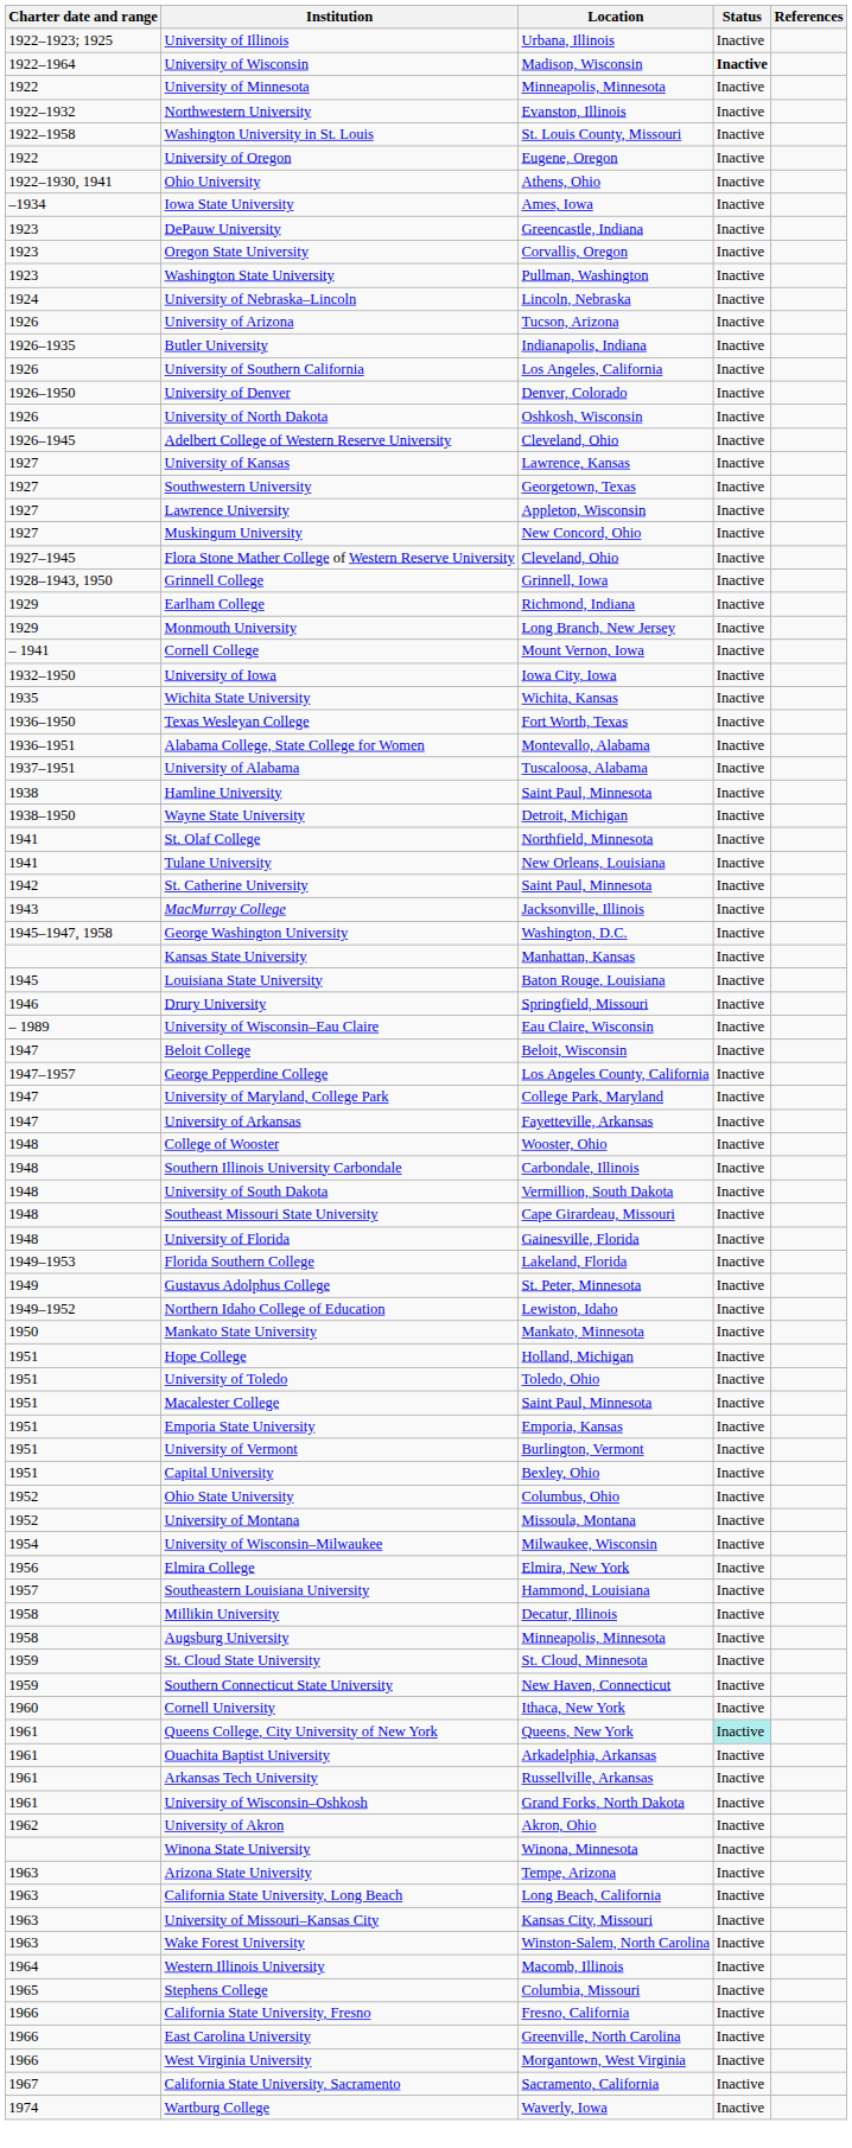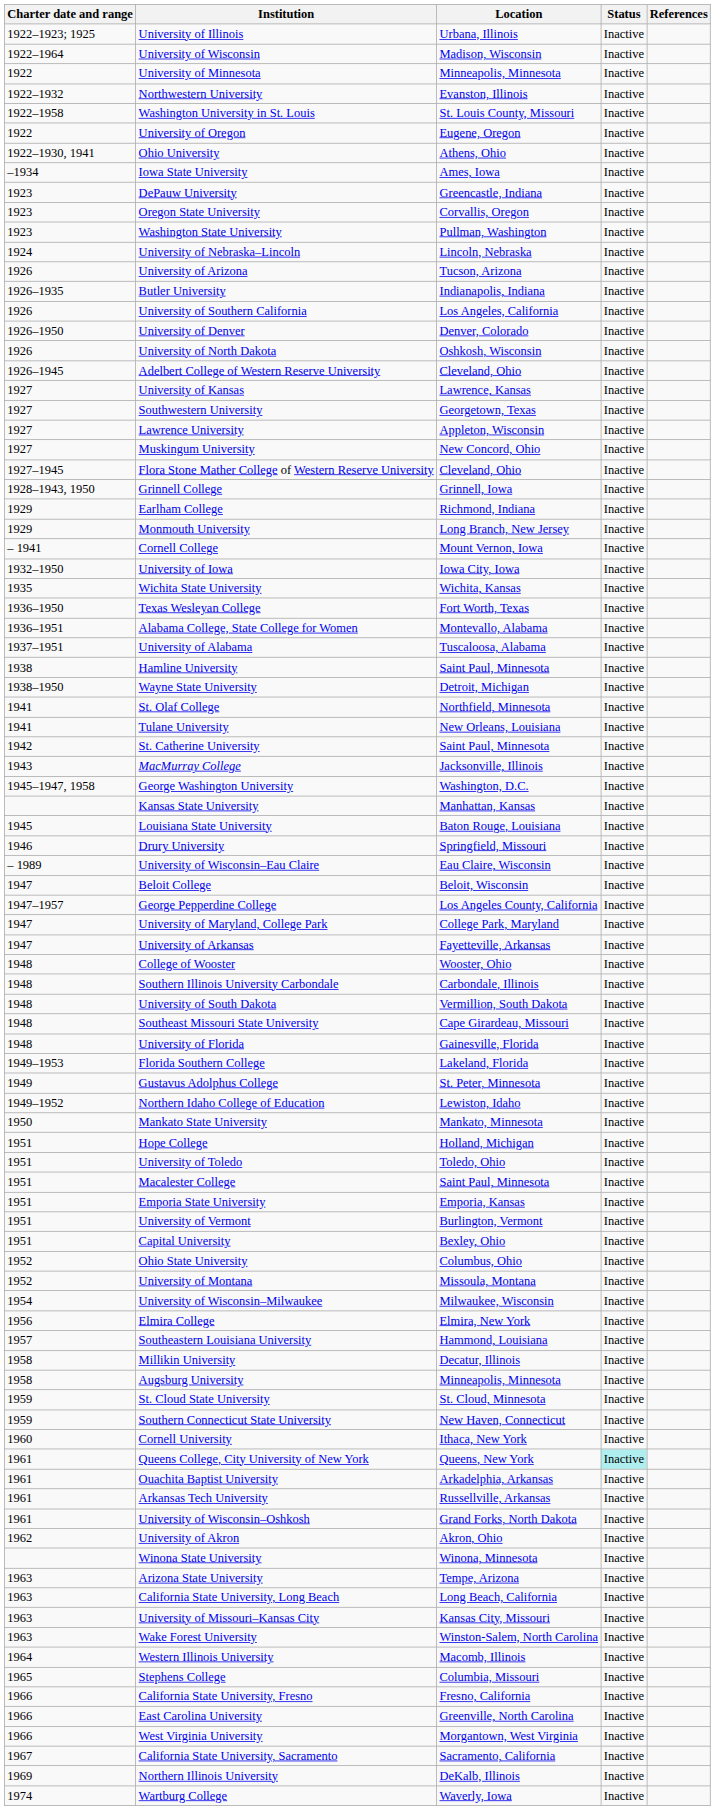University of Wisconsin | Status: bold -> normal
+ row: 1969 | Northern Illinois University | DeKalb, Illinois | Inactive
